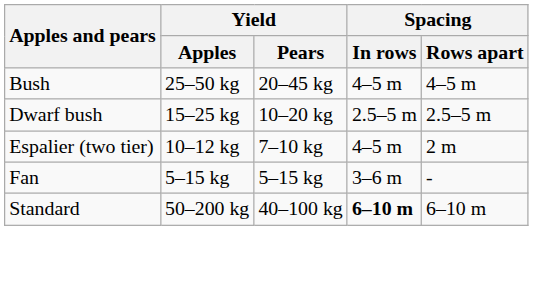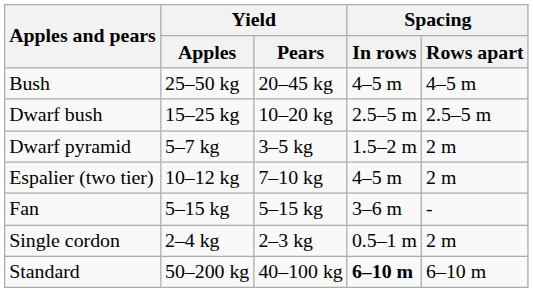+ row: Dwarf pyramid | 5–7 kg | 3–5 kg | 1.5–2 m | 2 m
+ row: Single cordon | 2–4 kg | 2–3 kg | 0.5–1 m | 2 m
